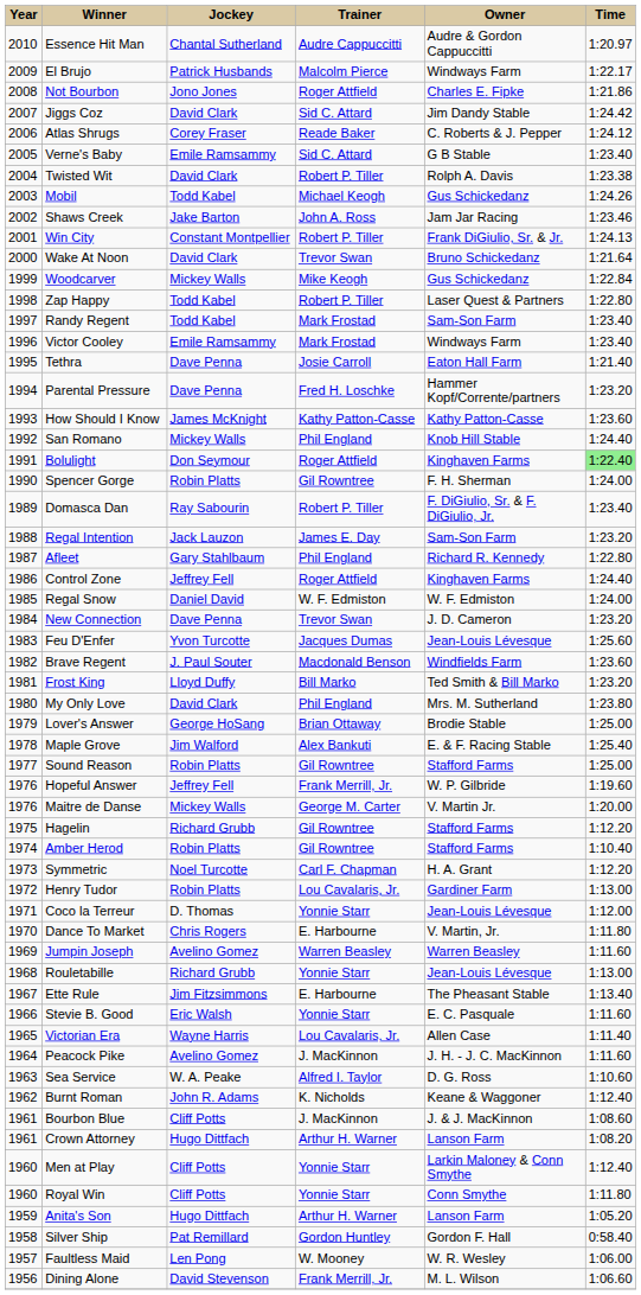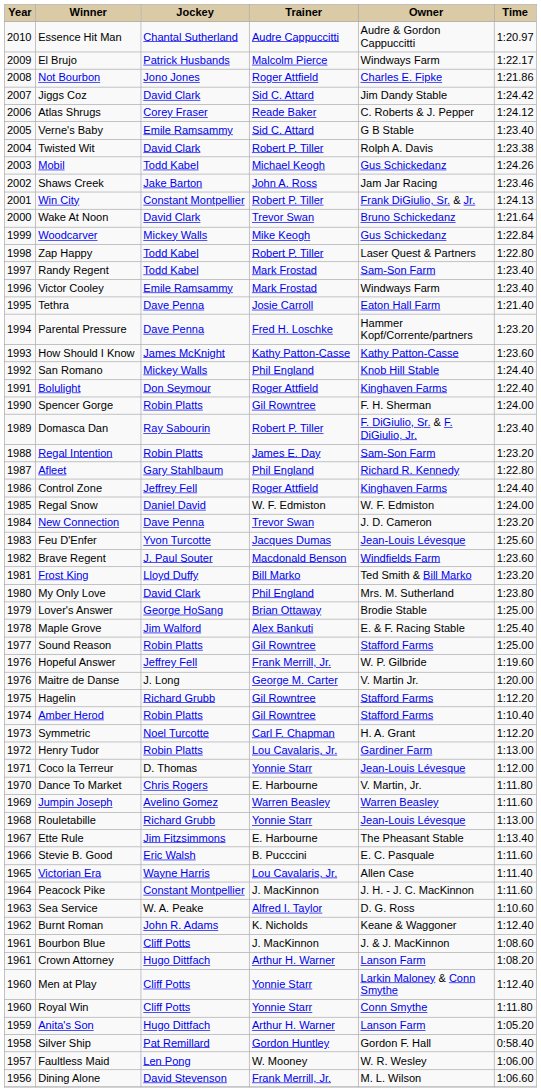Bolulight | Time: lightgreen background -> no background
Regal Intention | Jockey: Jack Lauzon -> Robin Platts
Maitre de Danse | Jockey: Mickey Walls -> J. Long
Stevie B. Good | Trainer: Yonnie Starr -> B. Pucccini
Peacock Pike | Jockey: Avelino Gomez -> Constant Montpellier
